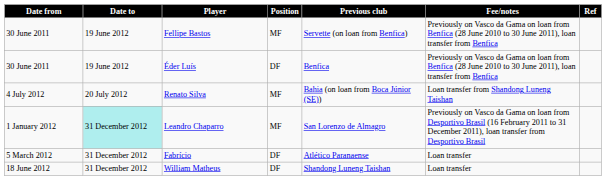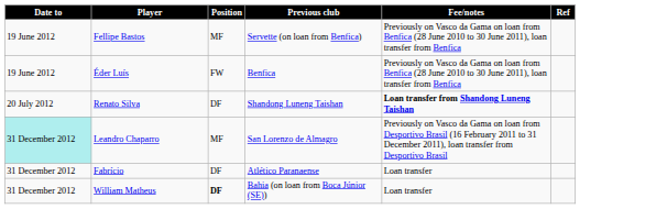- column: Date from | 30 June 2011 | 30 June 2011 | 4 July 2012 | 1 January 2012 | 5 March 2012 | 18 June 2012
Éder Luís | Position: DF -> FW
Renato Silva | Position: MF -> DF
Renato Silva | Previous club: Bahia (on loan from Boca Júnior (SE)) -> Shandong Luneng Taishan
Renato Silva | Fee/notes: normal -> bold
William Matheus | Position: normal -> bold
William Matheus | Previous club: Shandong Luneng Taishan -> Bahia (on loan from Boca Júnior (SE))
